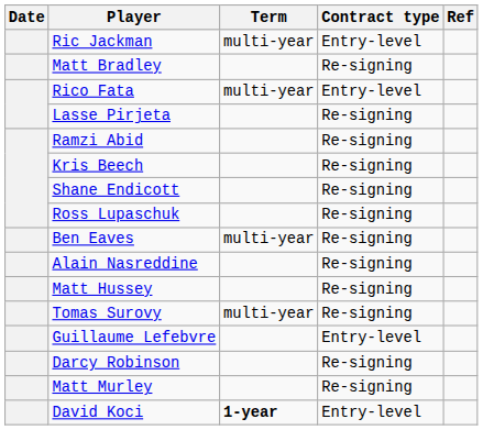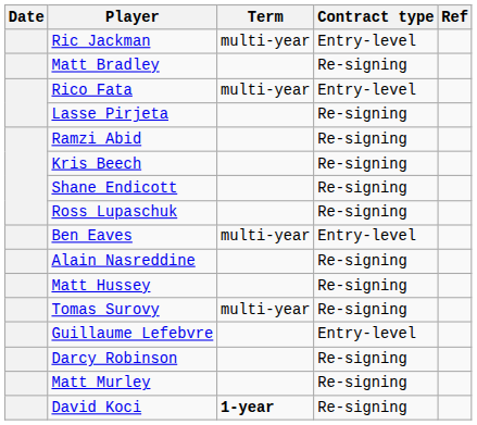Ben Eaves | Contract type: Re-signing -> Entry-level
David Koci | Contract type: Entry-level -> Re-signing
